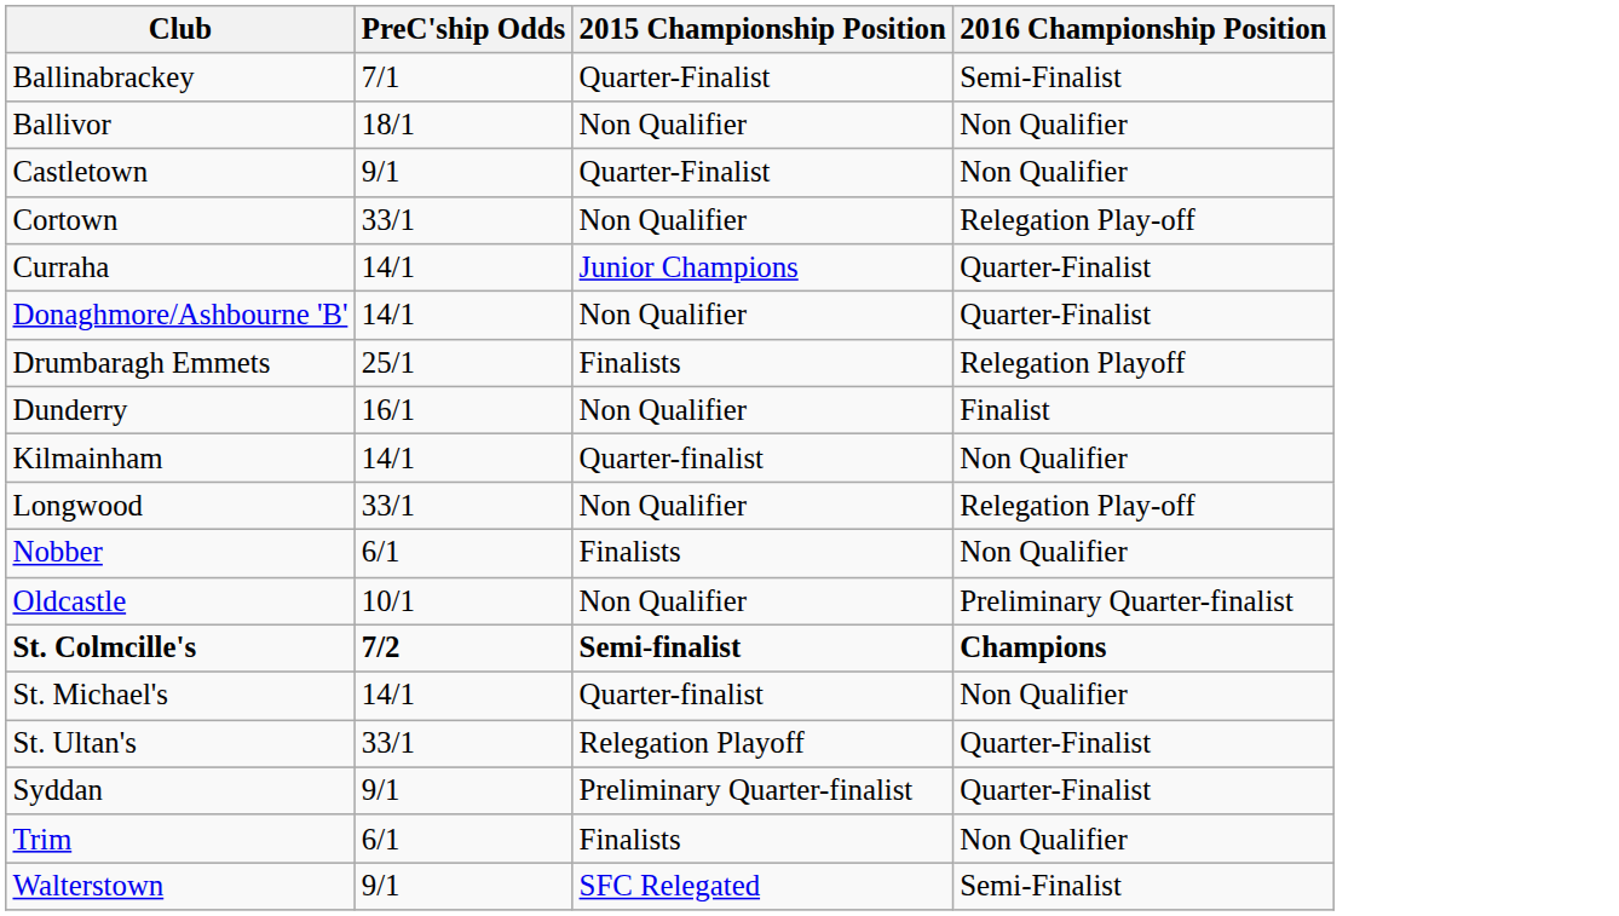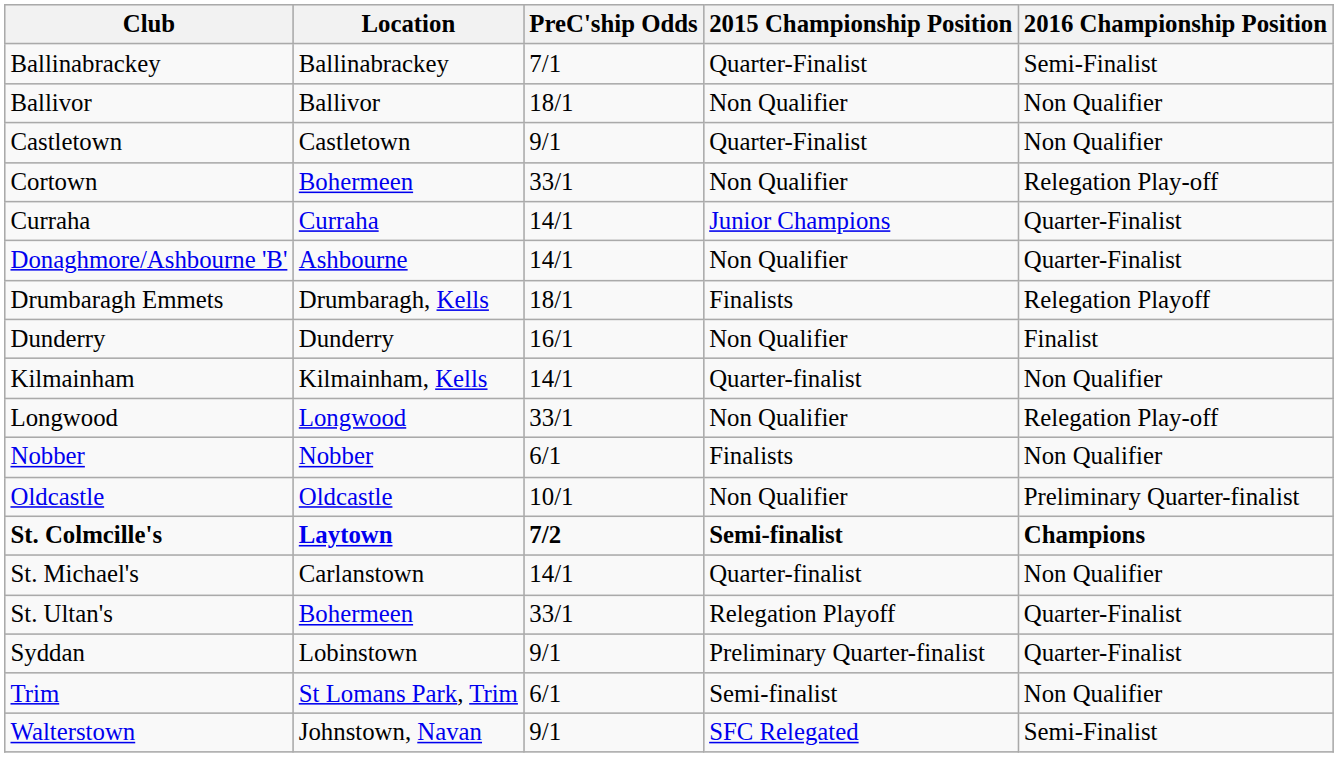+ column: Location | Ballinabrackey | Ballivor | Castletown | Bohermeen | Curraha | Ashbourne | Drumbaragh, Kells | Dunderry | Kilmainham, Kells | Longwood | Nobber | Oldcastle | Laytown | Carlanstown | Bohermeen | Lobinstown | St Lomans Park, Trim | Johnstown, Navan
Drumbaragh Emmets | PreC'ship Odds: 25/1 -> 18/1
Trim | 2015 Championship Position: Finalists -> Semi-finalist
